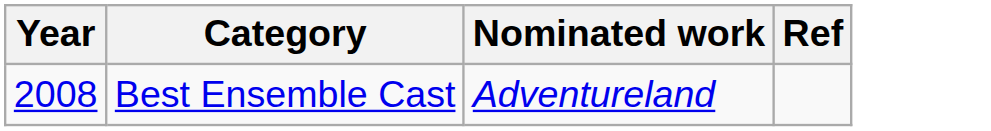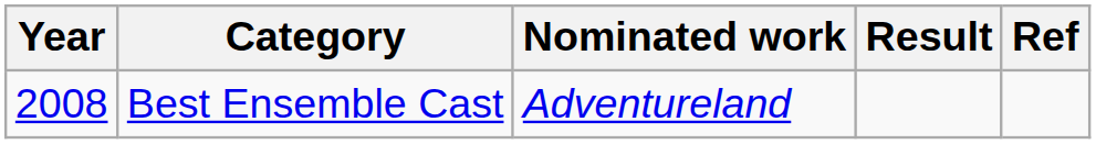+ column: Result
